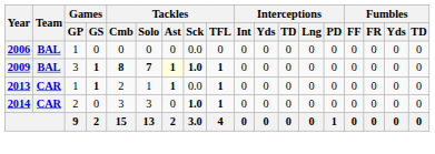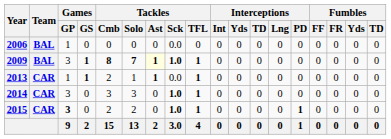2014 | Games / GP: 2 -> 3
+ row: 2015 | CAR | 3 | 0 | 2 | 2 | 0 | 1.0 | 1 | 0 | 0 | 0 | 0 | 1 | 0 | 0 | 0 | 0
